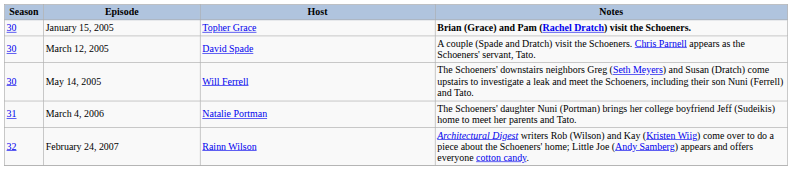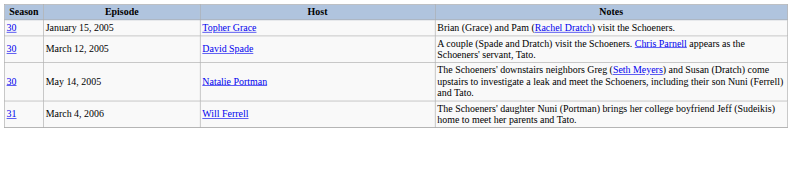January 15, 2005 | Notes: bold -> normal
May 14, 2005 | Host: Will Ferrell -> Natalie Portman
March 4, 2006 | Host: Natalie Portman -> Will Ferrell
- row: 32 | February 24, 2007 | Rainn Wilson | Architectural Digest writers Rob (Wilson) and Kay (Kristen Wiig) come over to do a piece about the Schoeners' home; Little Joe (Andy Samberg) appears and offers everyone cotton candy.
